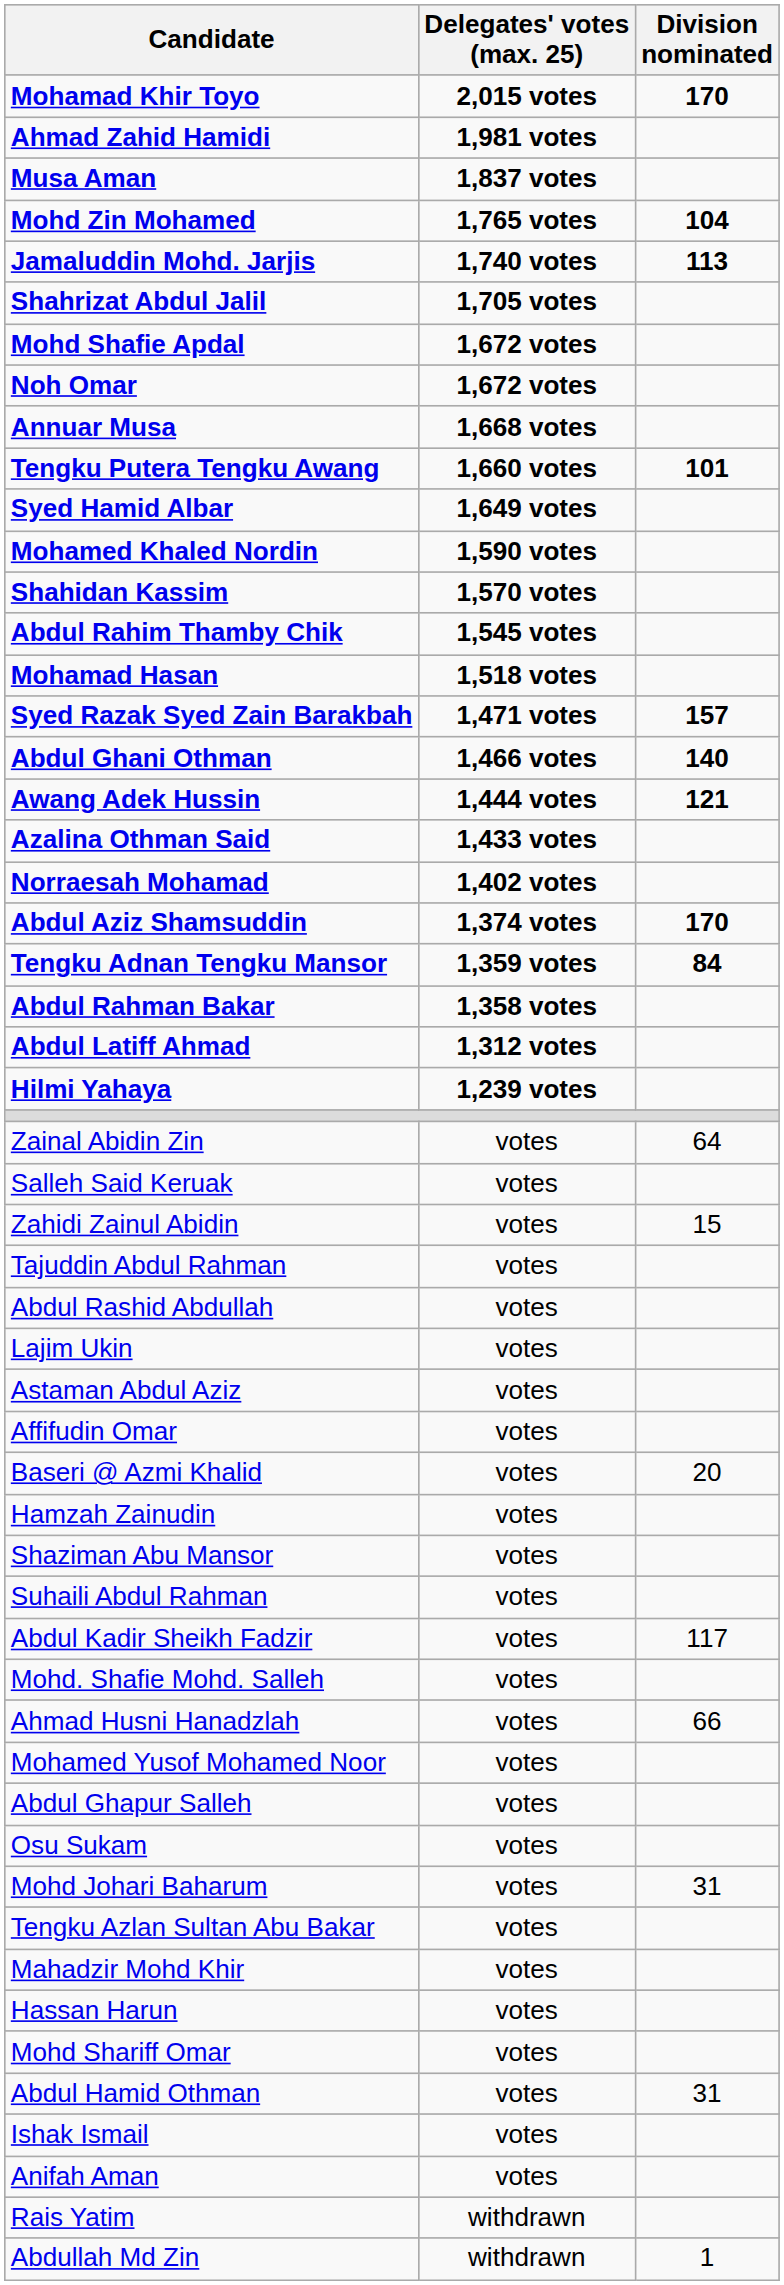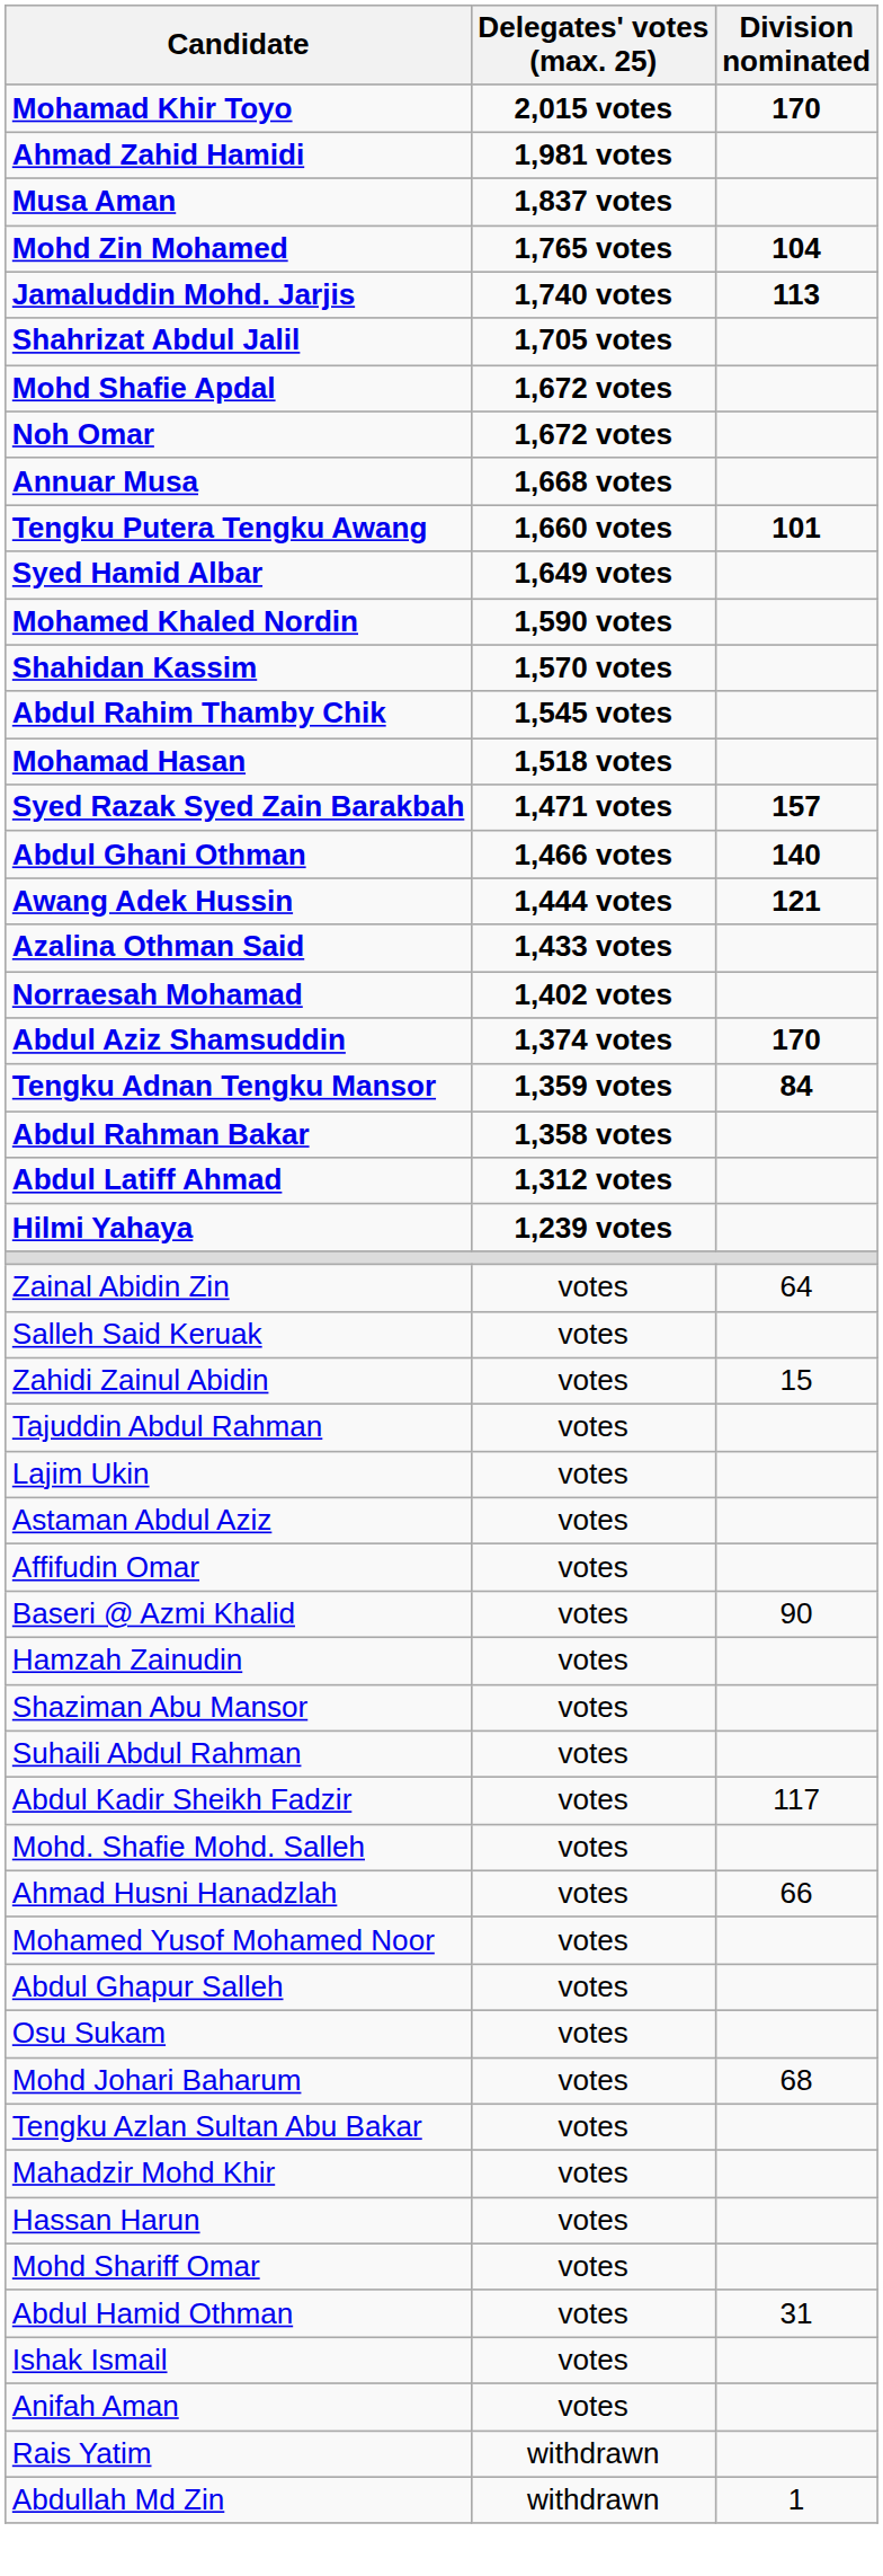- row: Abdul Rashid Abdullah | votes
Baseri @ Azmi Khalid | Division nominated: 20 -> 90
Mohd Johari Baharum | Division nominated: 31 -> 68
